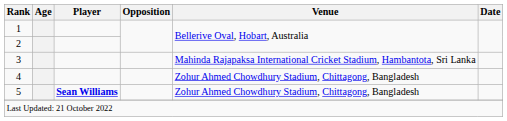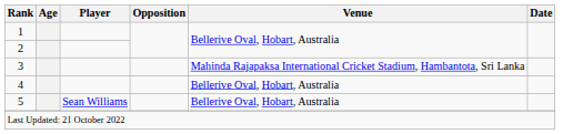4 | Venue: Zohur Ahmed Chowdhury Stadium, Chittagong, Bangladesh -> Bellerive Oval, Hobart, Australia
5 | Player: bold -> normal
5 | Venue: Zohur Ahmed Chowdhury Stadium, Chittagong, Bangladesh -> Bellerive Oval, Hobart, Australia
